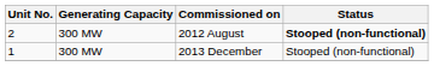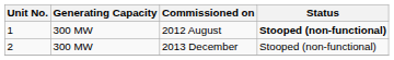2012 August | Unit No.: 2 -> 1
2013 December | Unit No.: 1 -> 2
